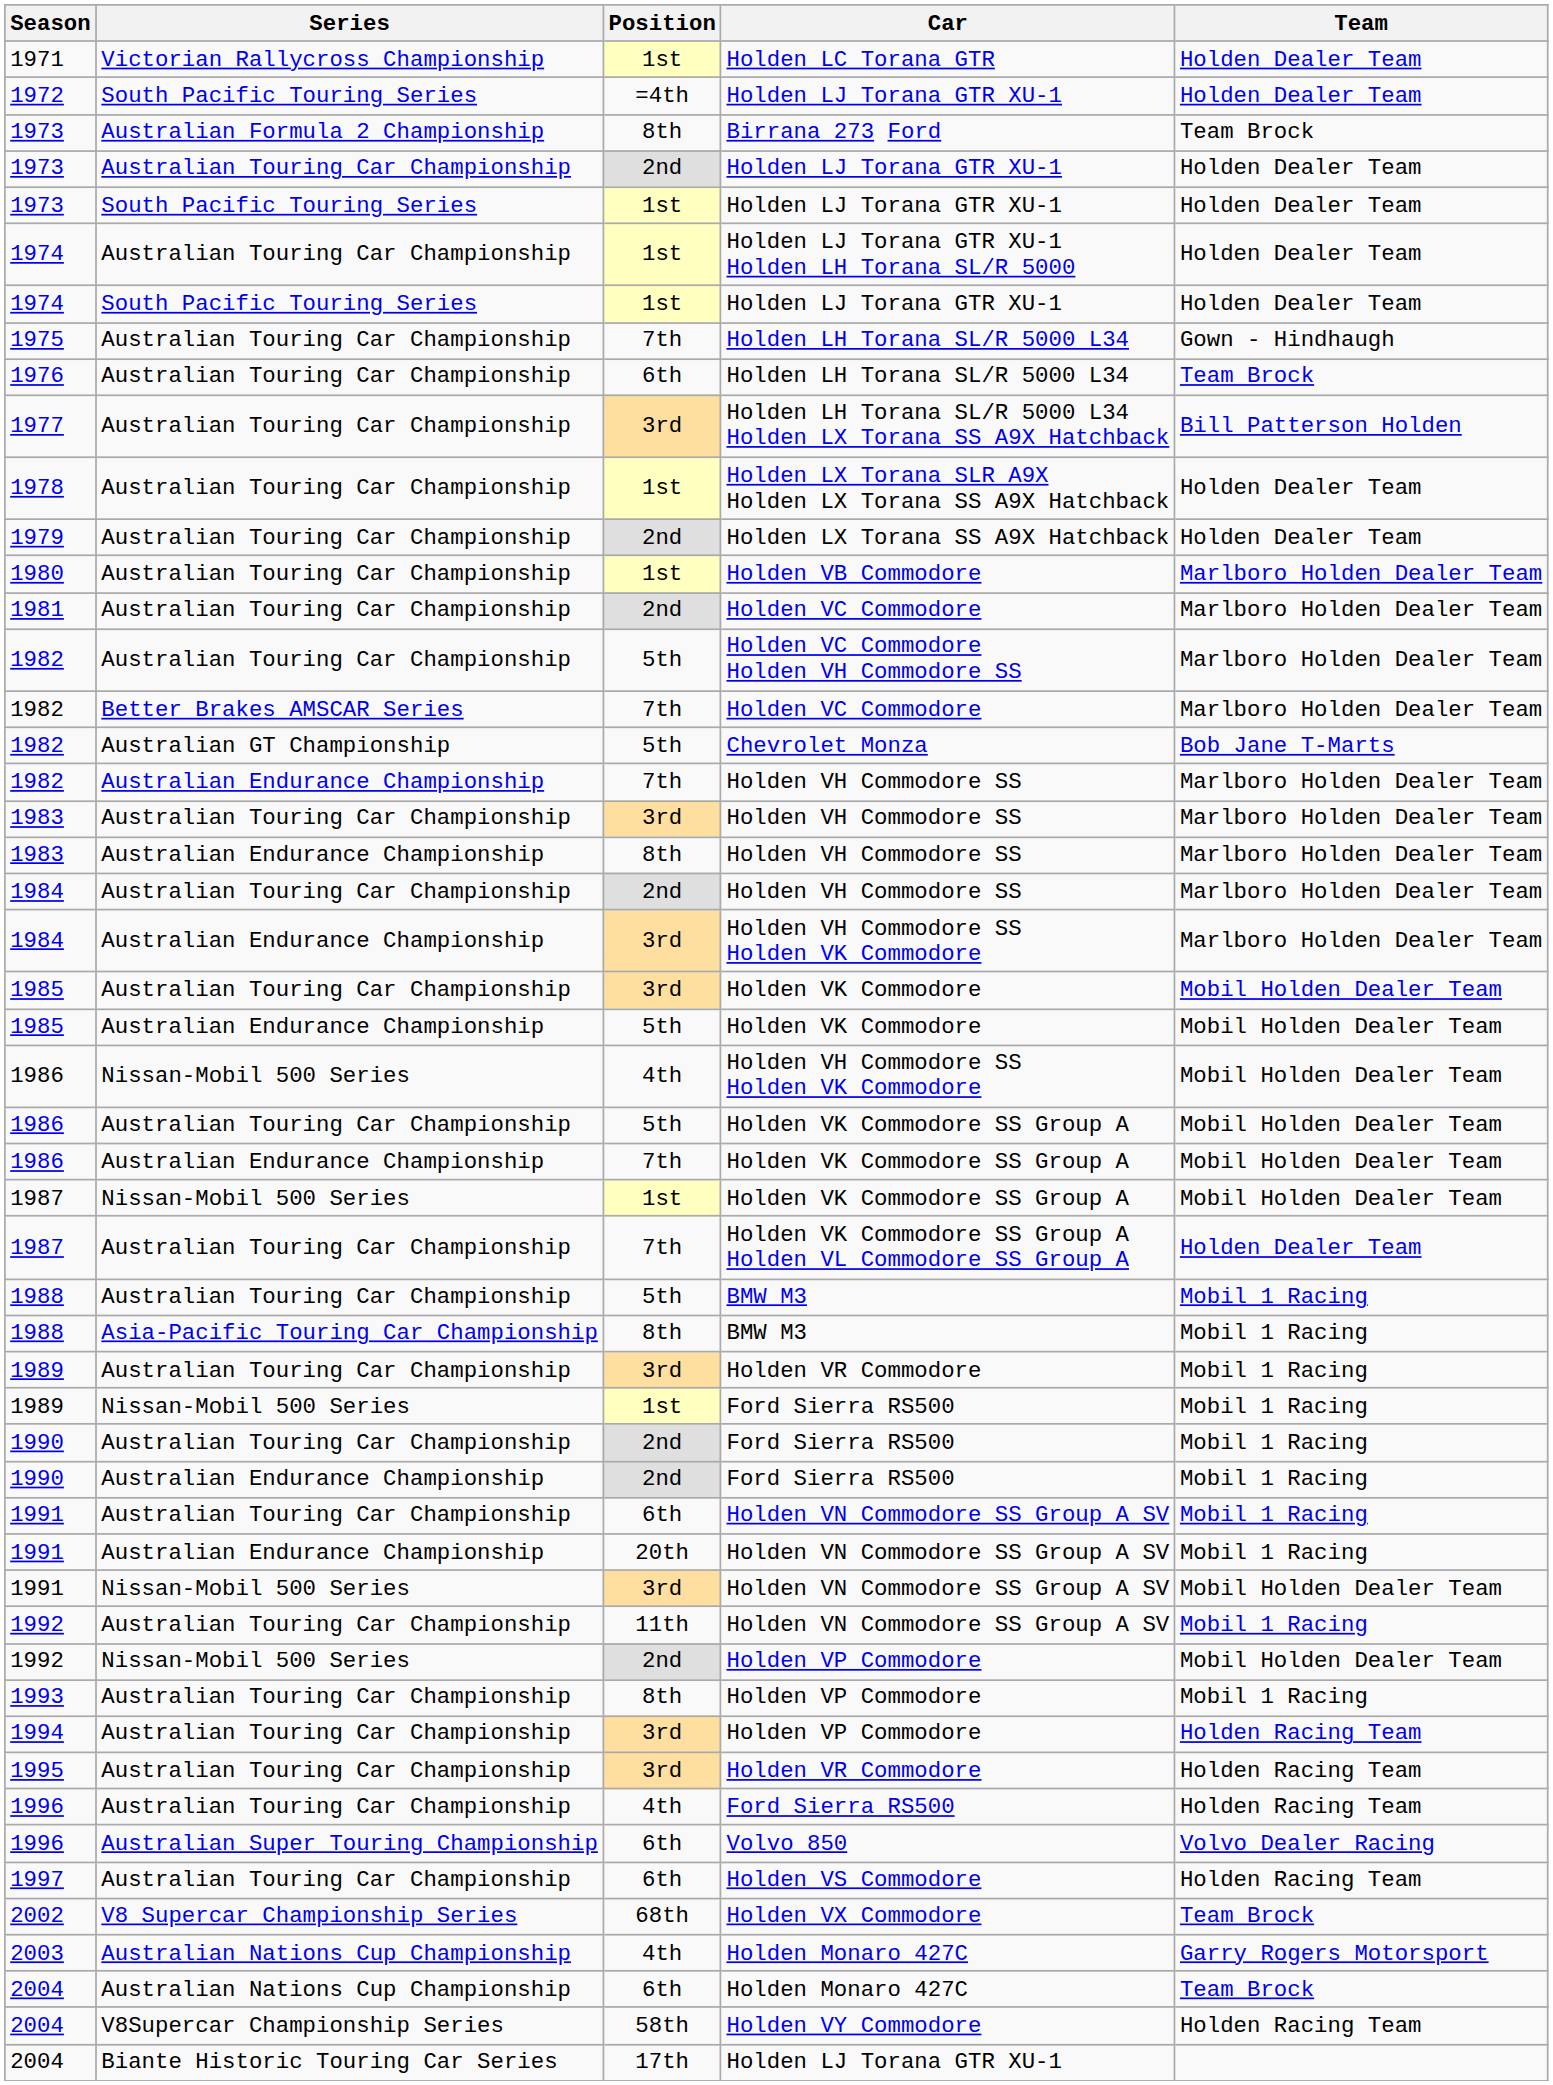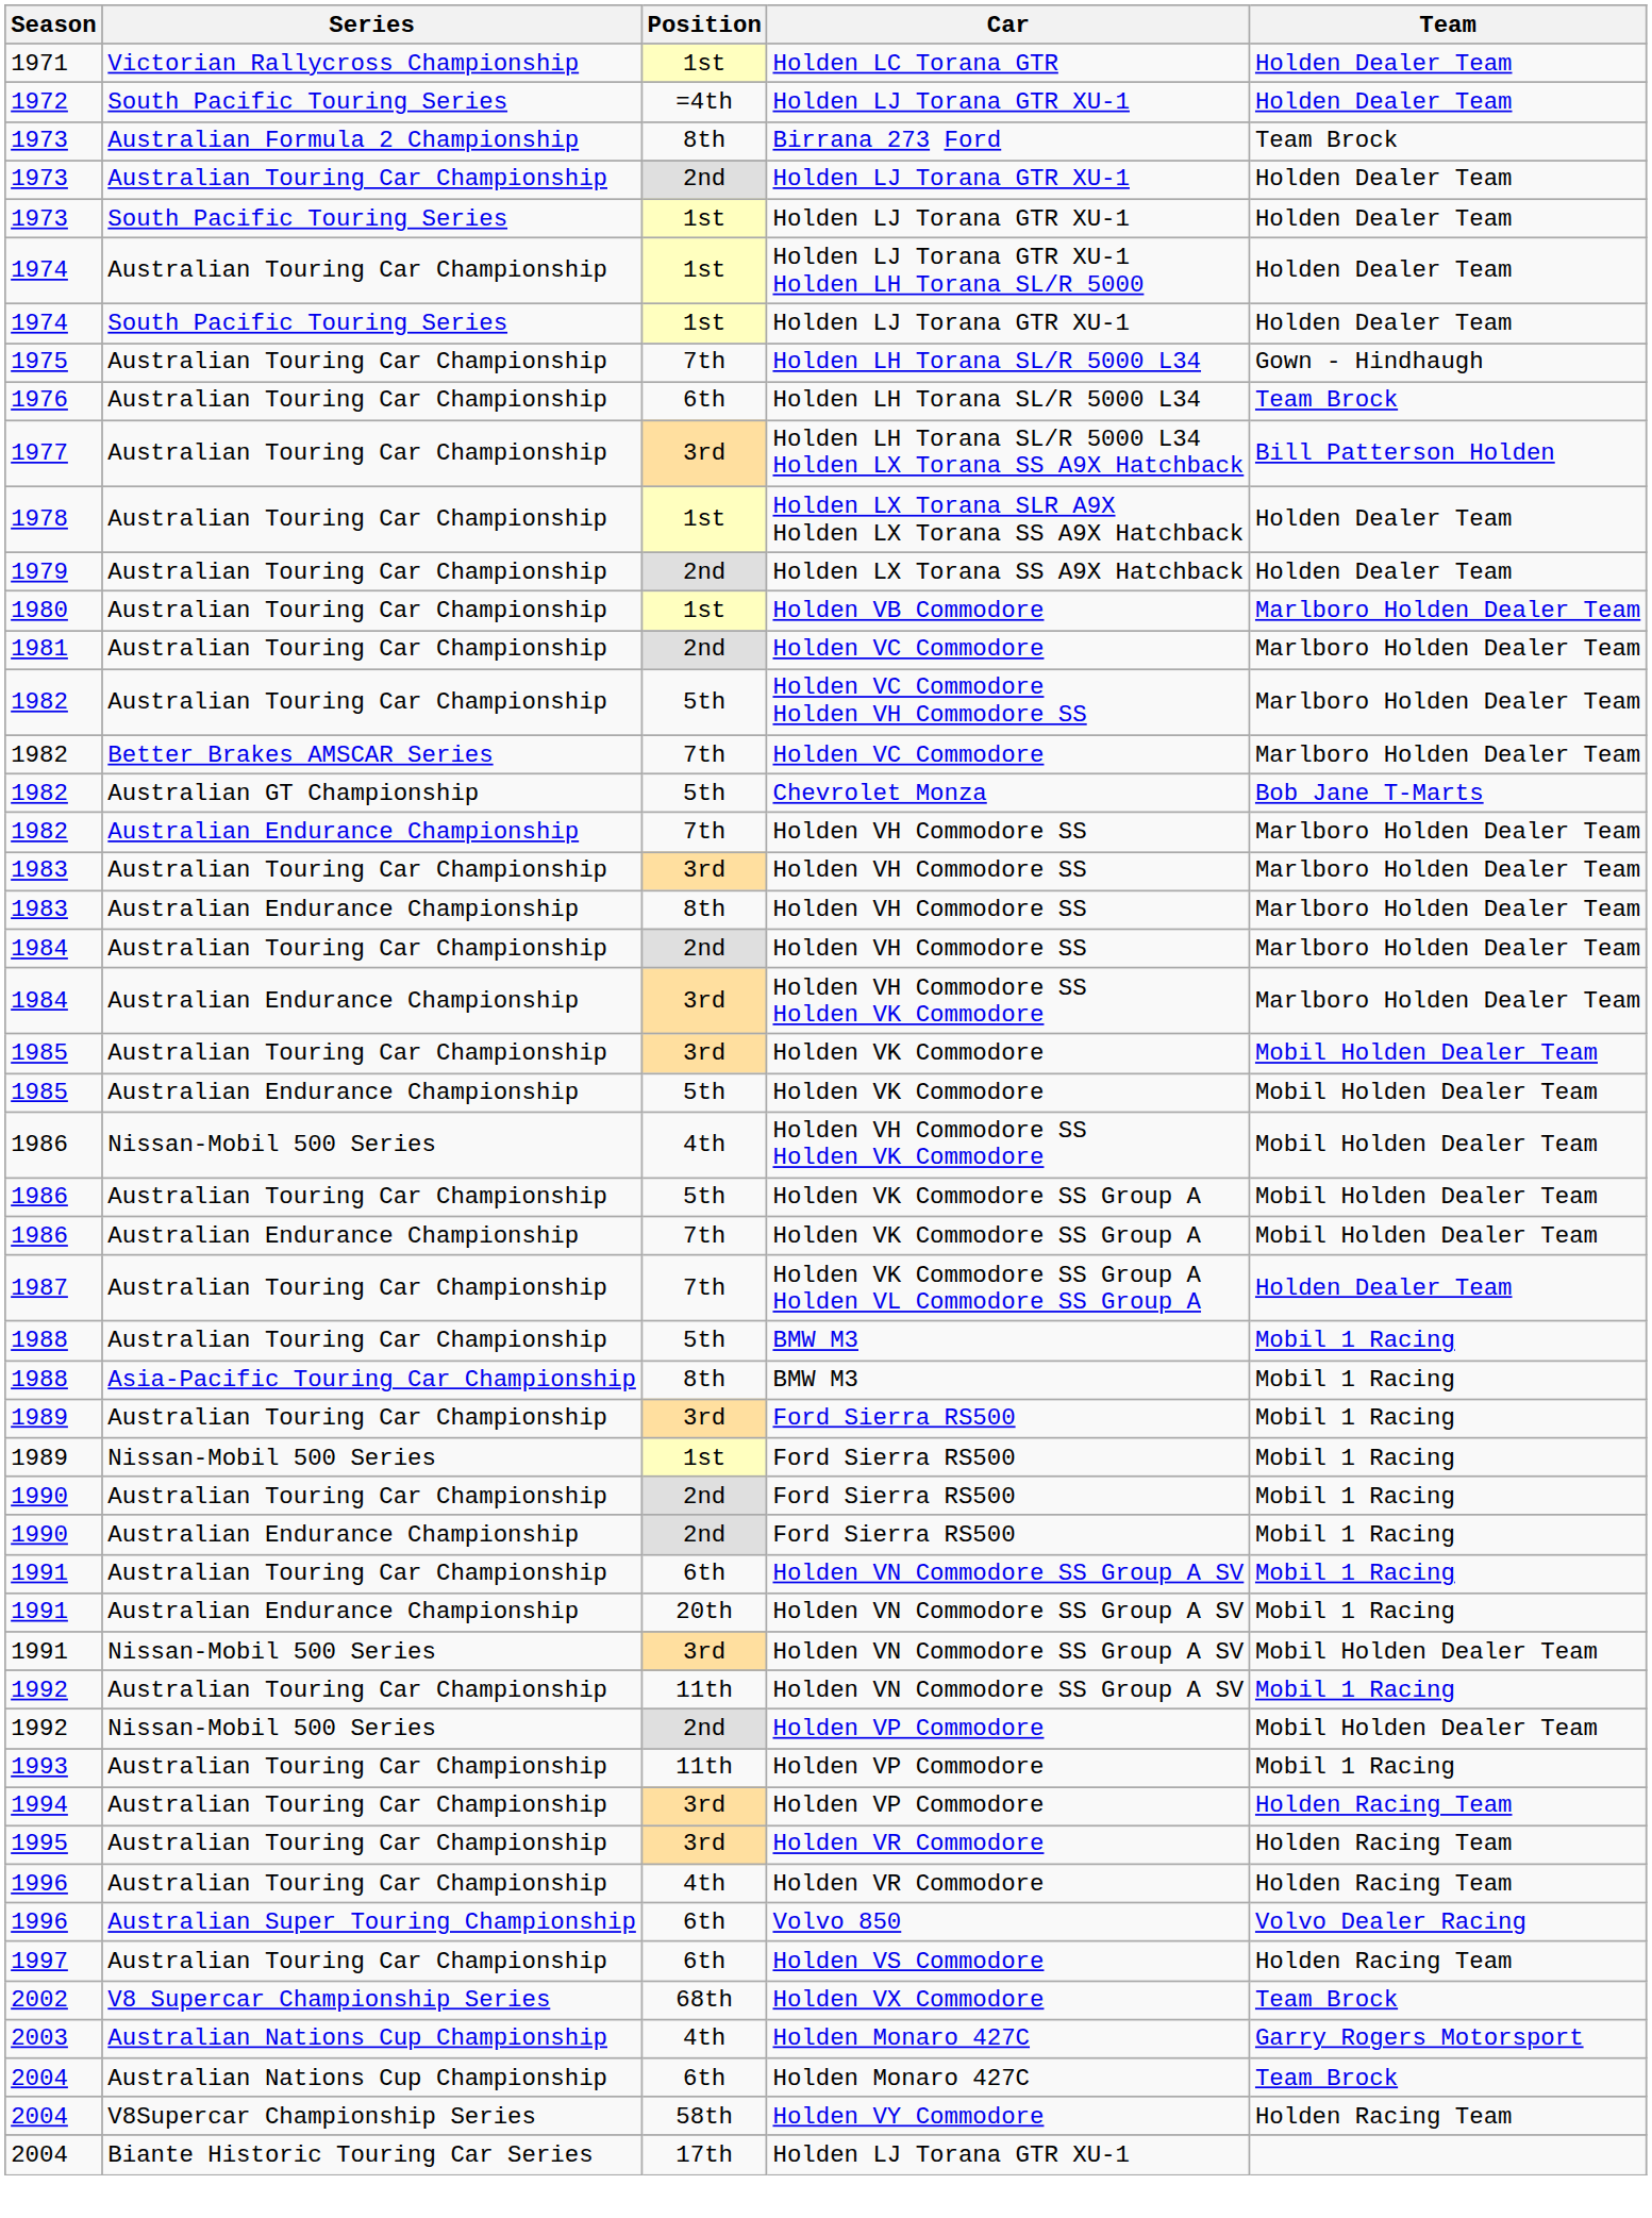- row: 1987 | Nissan-Mobil 500 Series | 1st | Holden VK Commodore SS Group A | Mobil Holden Dealer Team
1989 / Australian Touring Car Championship | Car: Holden VR Commodore -> Ford Sierra RS500
1993 | Position: 8th -> 11th
1996 / Australian Touring Car Championship | Car: Ford Sierra RS500 -> Holden VR Commodore
